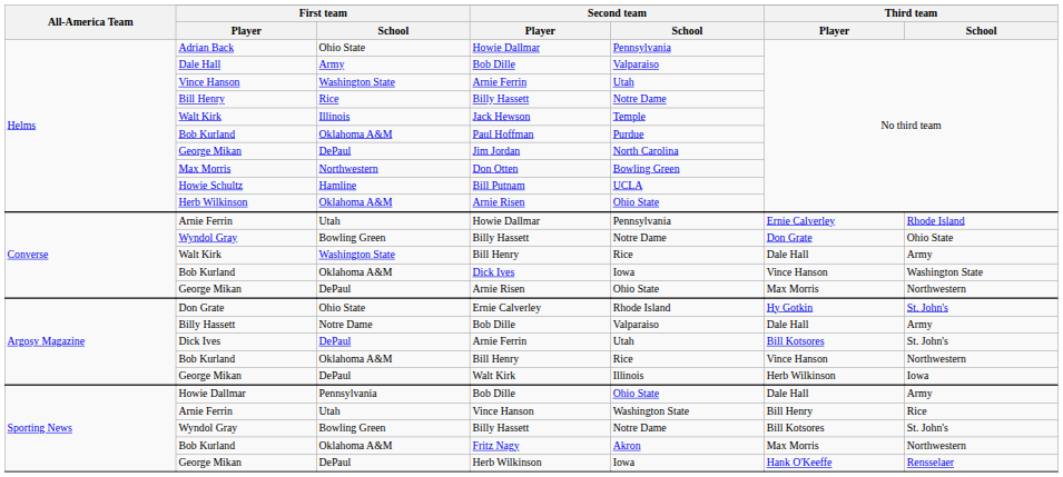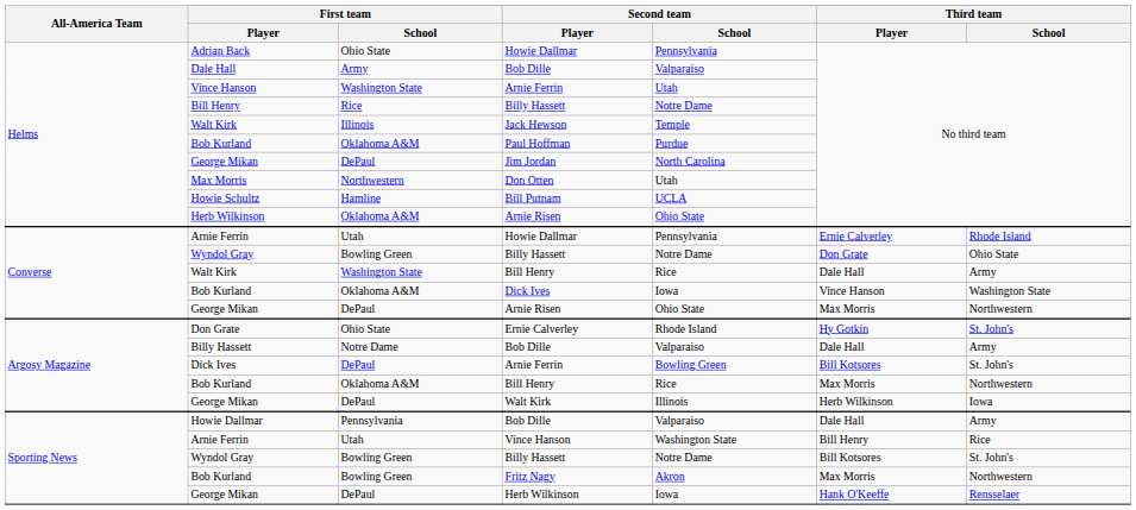Don Otten | Second team / School: Bowling Green -> Utah
Argosy Magazine / Arnie Ferrin | Second team / School: Utah -> Bowling Green
Argosy Magazine / Bill Henry | Third team / Player: Vince Hanson -> Max Morris
Sporting News / Bob Dille | Second team / School: Ohio State -> Valparaiso
Fritz Nagy | First team / School: Oklahoma A&M -> Bowling Green
